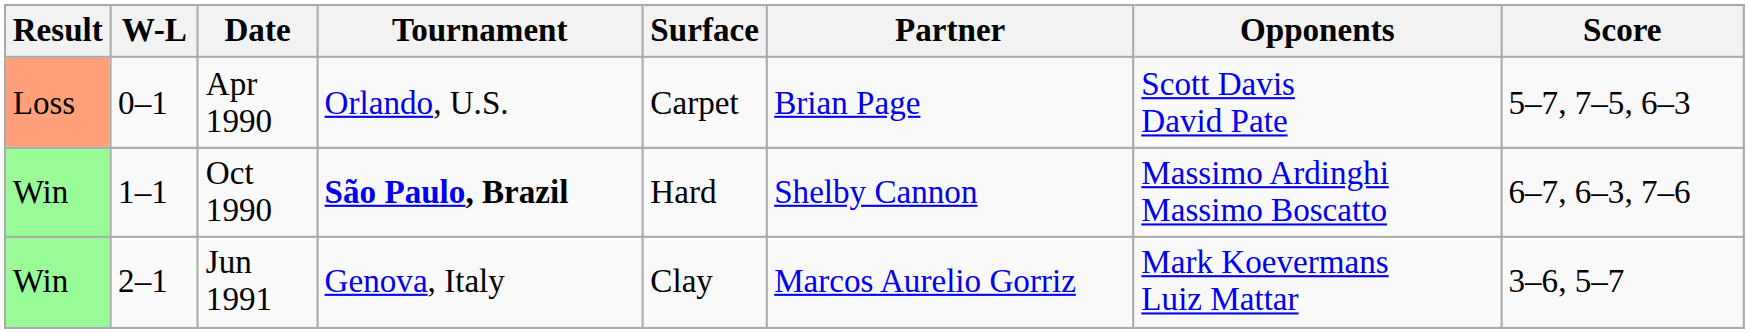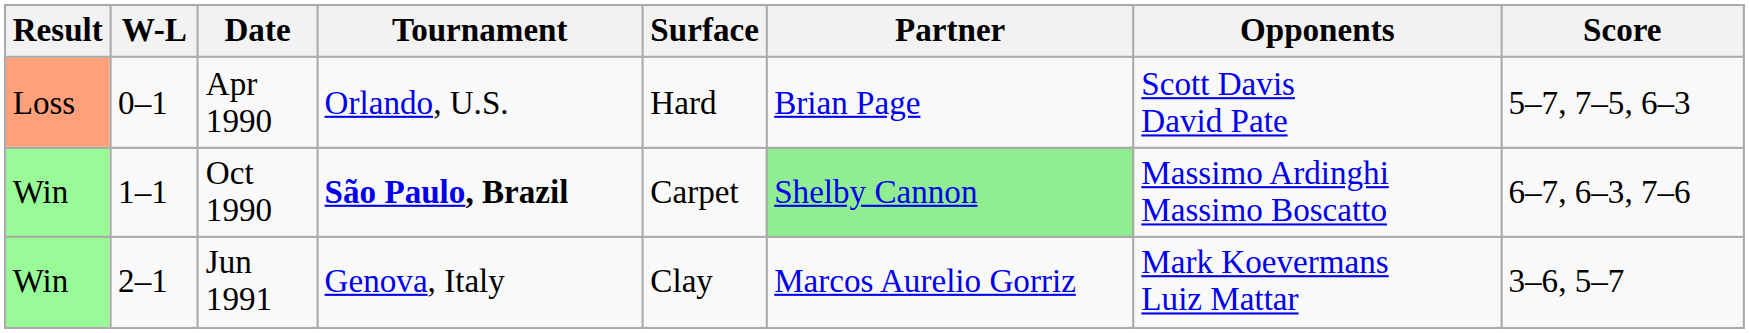Apr 1990 | Surface: Carpet -> Hard
Oct 1990 | Surface: Hard -> Carpet
Oct 1990 | Partner: no background -> lightgreen background
